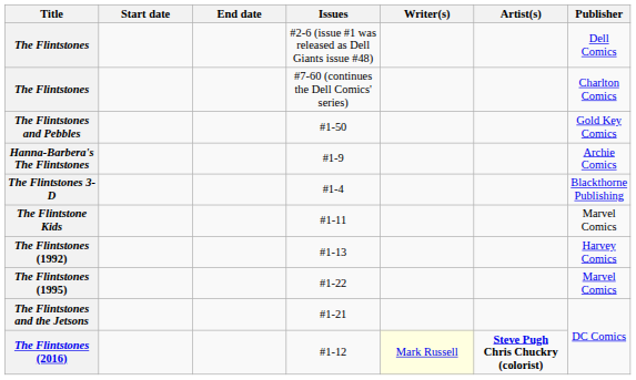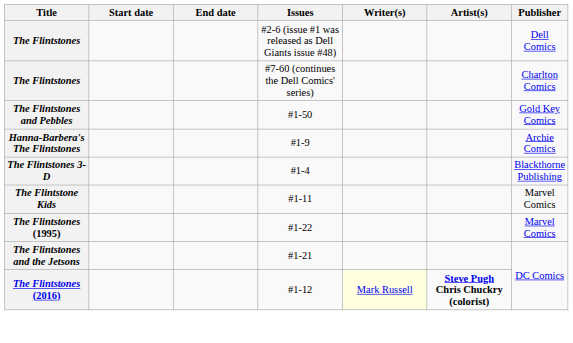- row: The Flintstones (1992) | #1-13 | Harvey Comics
